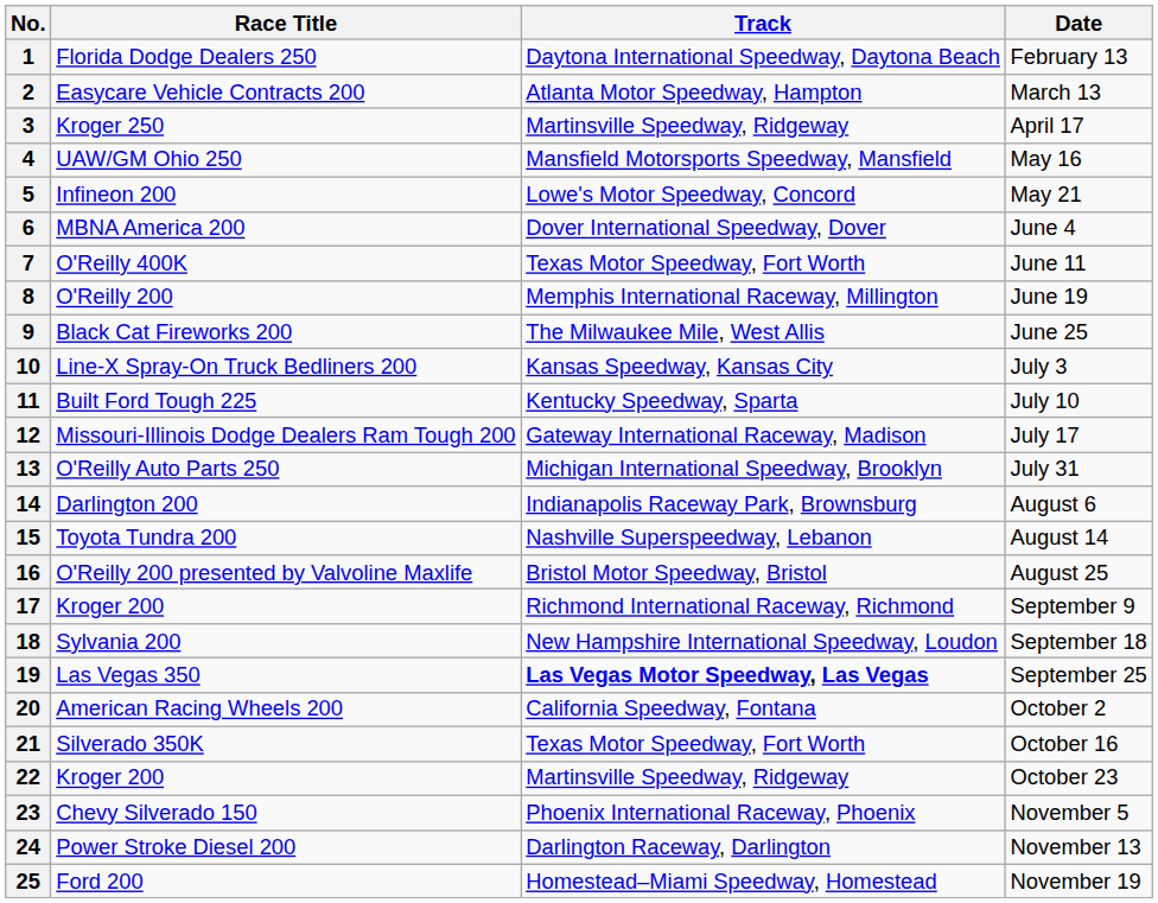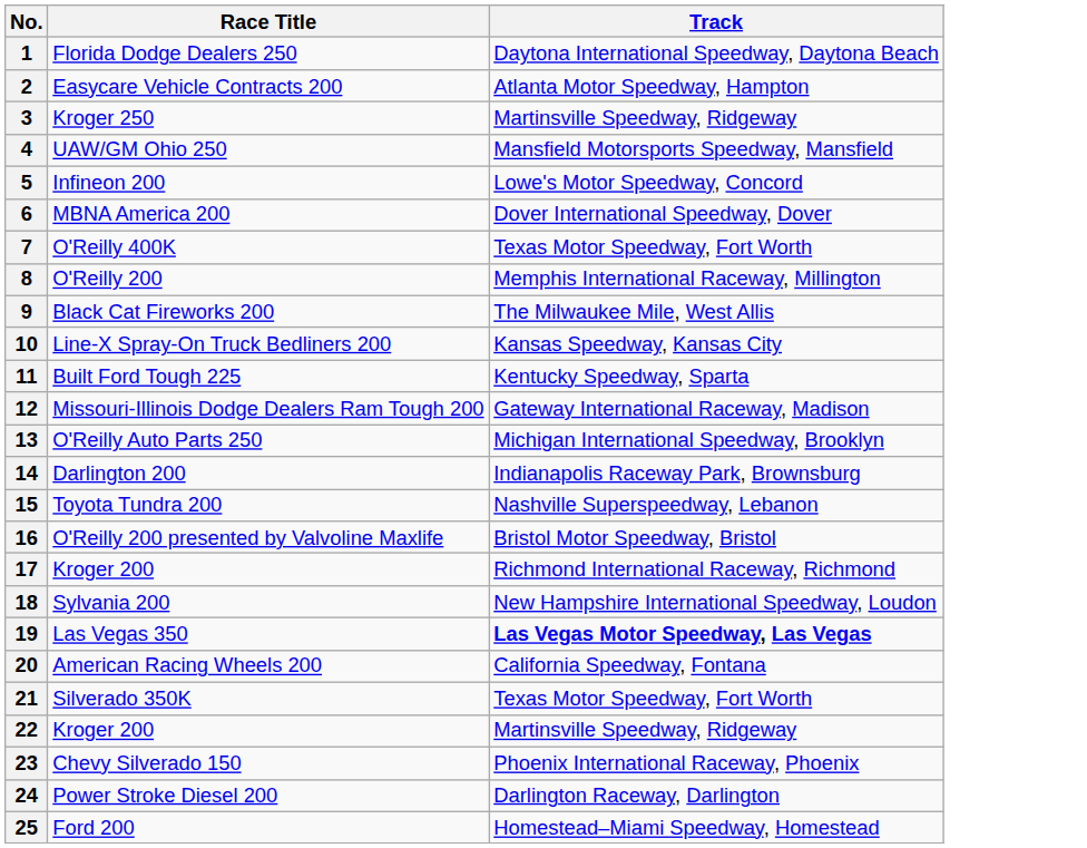- column: Date | February 13 | March 13 | April 17 | May 16 | May 21 | June 4 | June 11 | June 19 | June 25 | July 3 | July 10 | July 17 | July 31 | August 6 | August 14 | August 25 | September 9 | September 18 | September 25 | October 2 | October 16 | October 23 | November 5 | November 13 | November 19
